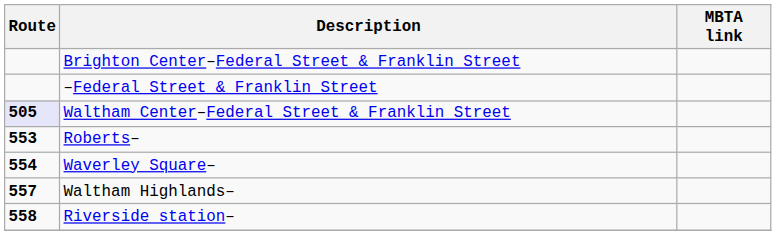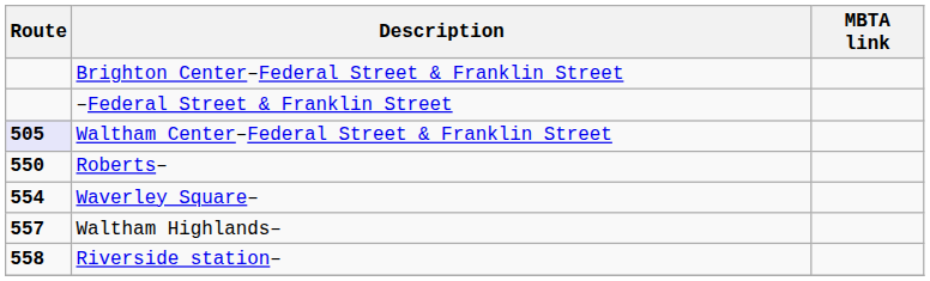Roberts– | Route: 553 -> 550
